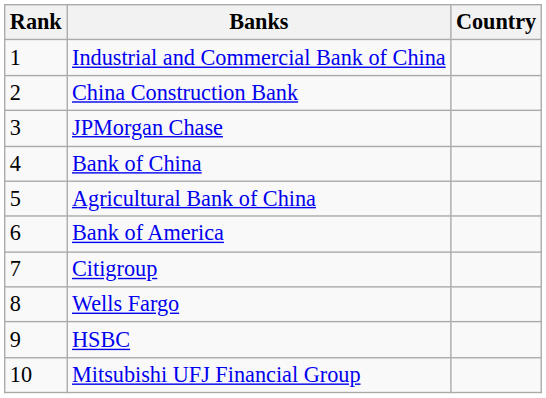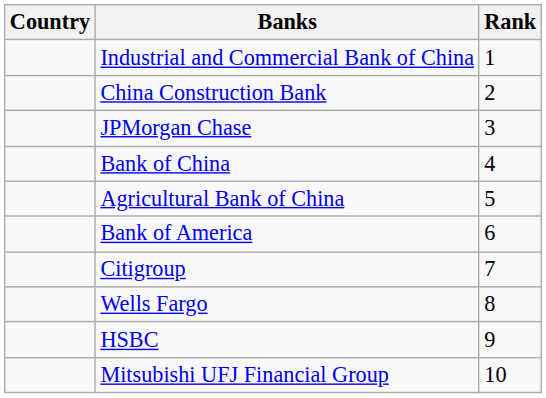columns swapped: Rank <-> Country
